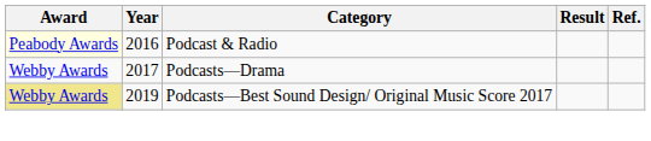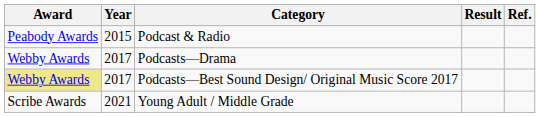Podcast & Radio | Award: lightyellow background -> no background
Podcast & Radio | Year: 2016 -> 2015
Podcasts—Best Sound Design/ Original Music Score 2017 | Year: 2019 -> 2017
+ row: Scribe Awards | 2021 | Young Adult / Middle Grade
